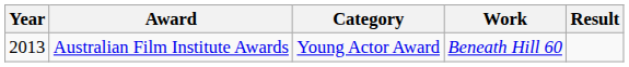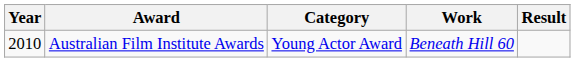Australian Film Institute Awards | Year: 2013 -> 2010
